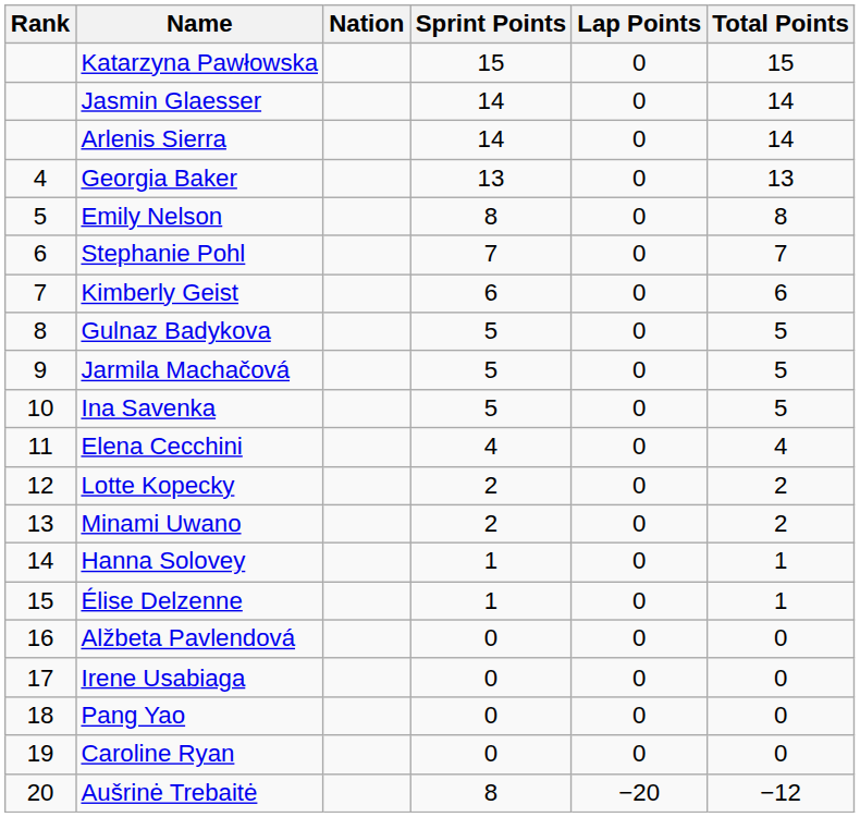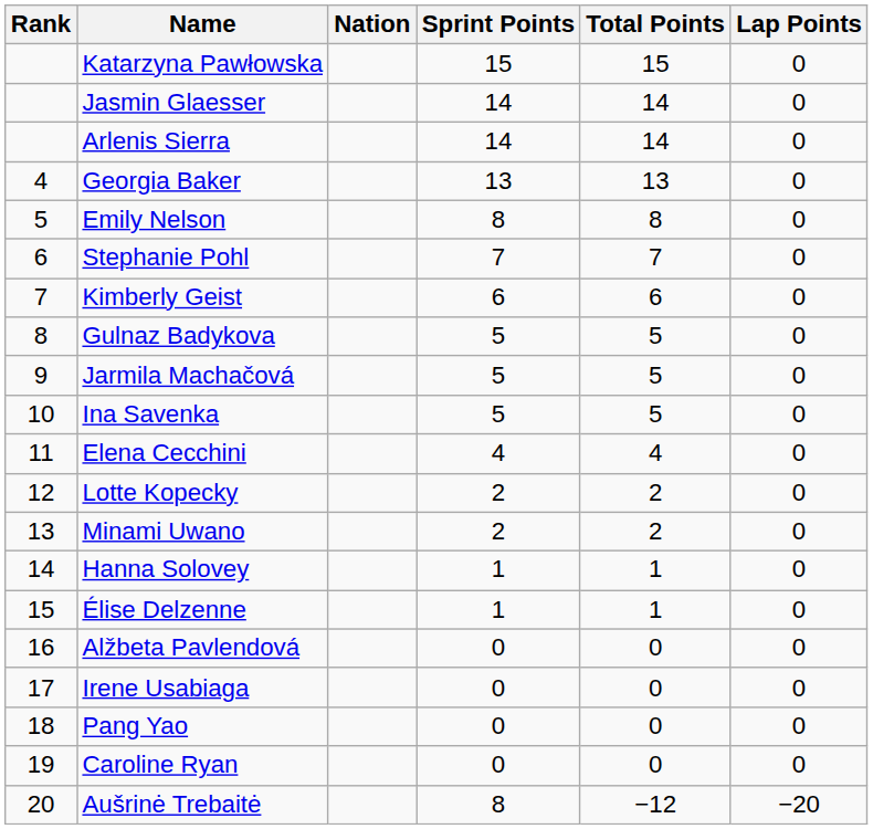columns swapped: Lap Points <-> Total Points
